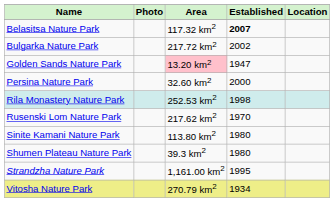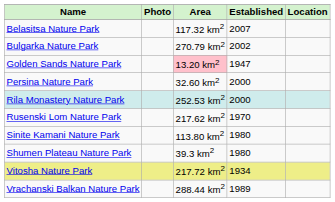Belasitsa Nature Park | Established: bold -> normal
Bulgarka Nature Park | Area: 217.72 km2 -> 270.79 km2
Rila Monastery Nature Park | Established: 1998 -> 2000
- row: Strandzha Nature Park | 1,161.00 km2 | 1995
Vitosha Nature Park | Area: 270.79 km2 -> 217.72 km2
+ row: Vrachanski Balkan Nature Park | 288.44 km2 | 1989
